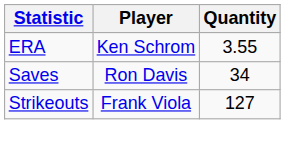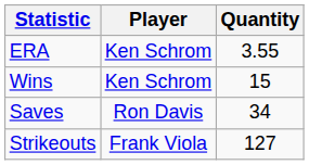+ row: Wins | Ken Schrom | 15
